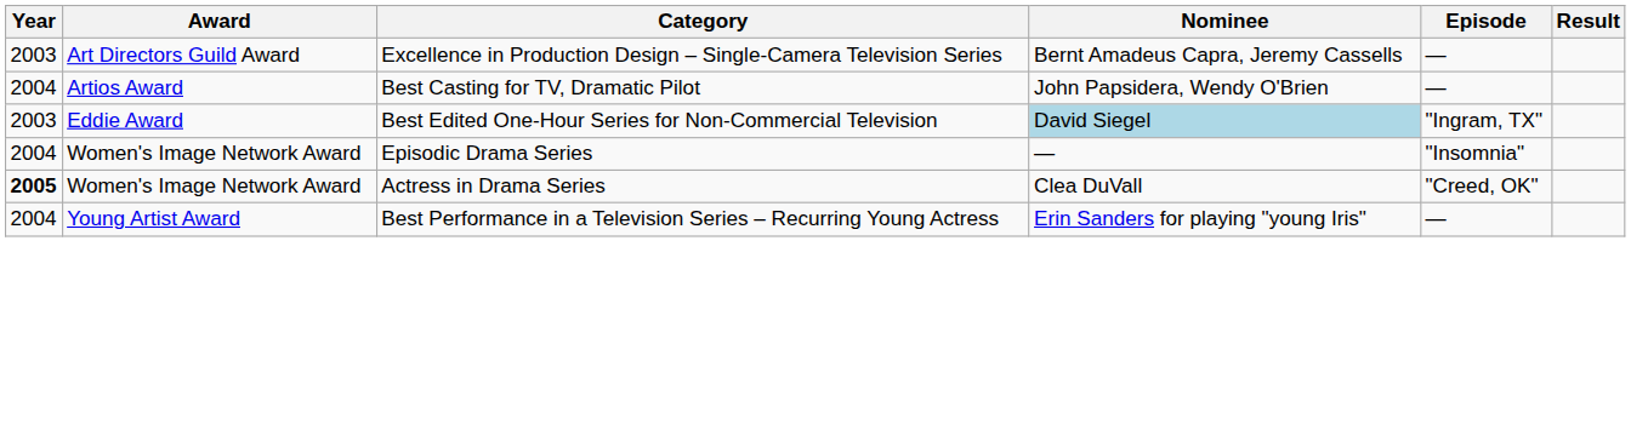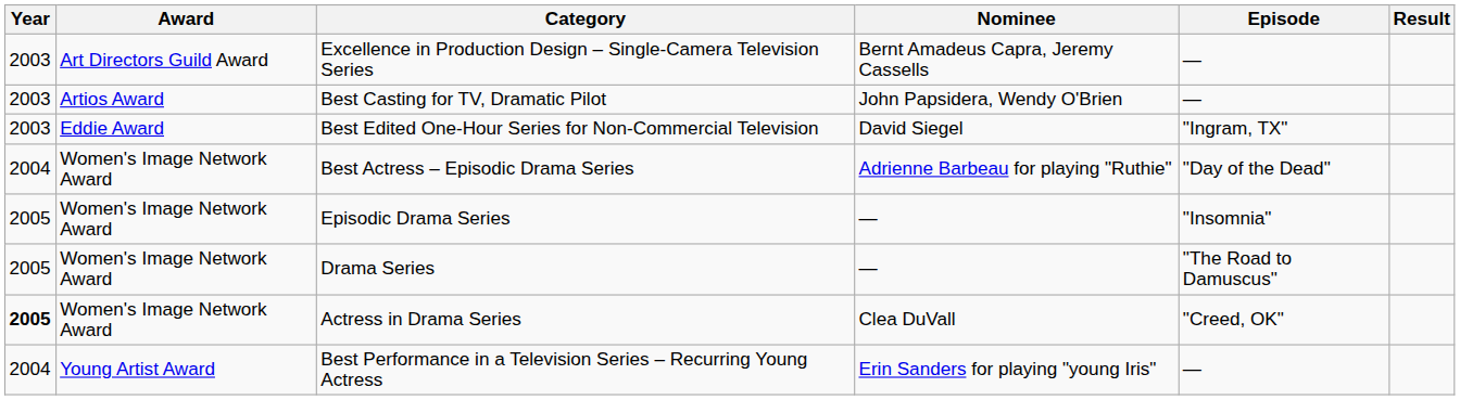Best Casting for TV, Dramatic Pilot | Year: 2004 -> 2003
Best Edited One-Hour Series for Non-Commercial Television | Nominee: lightblue background -> no background
+ row: 2004 | Women's Image Network Award | Best Actress – Episodic Drama Series | Adrienne Barbeau for playing "Ruthie" | "Day of the Dead"
Episodic Drama Series | Year: 2004 -> 2005
+ row: 2005 | Women's Image Network Award | Drama Series | — | "The Road to Damuscus"
